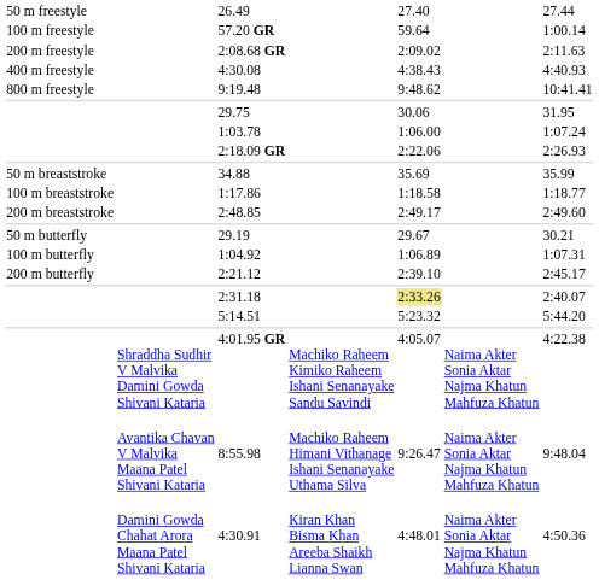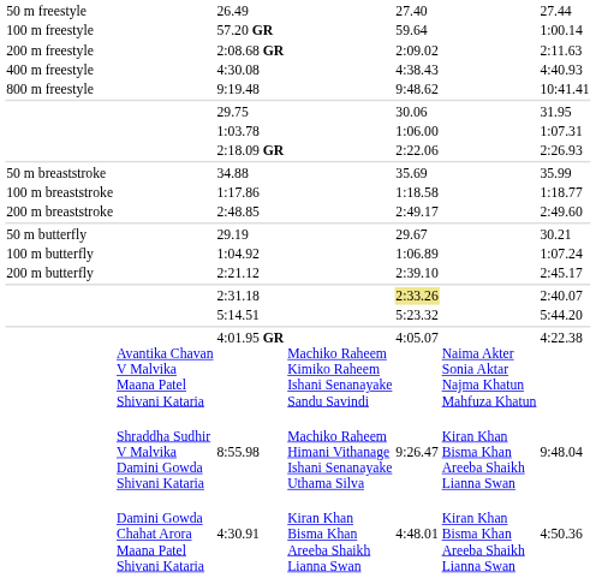1:03.78 | column 7: 1:07.24 -> 1:07.31
1:04.92 | column 7: 1:07.31 -> 1:07.24
4:01.95 GR | column 2: Shraddha Sudhir V Malvika Damini Gowda Shivani Kataria -> Avantika Chavan V Malvika Maana Patel Shivani Kataria
8:55.98 | column 2: Avantika Chavan V Malvika Maana Patel Shivani Kataria -> Shraddha Sudhir V Malvika Damini Gowda Shivani Kataria
8:55.98 | column 6: Naima Akter Sonia Aktar Najma Khatun Mahfuza Khatun -> Kiran Khan Bisma Khan Areeba Shaikh Lianna Swan
4:30.91 | column 6: Naima Akter Sonia Aktar Najma Khatun Mahfuza Khatun -> Kiran Khan Bisma Khan Areeba Shaikh Lianna Swan
